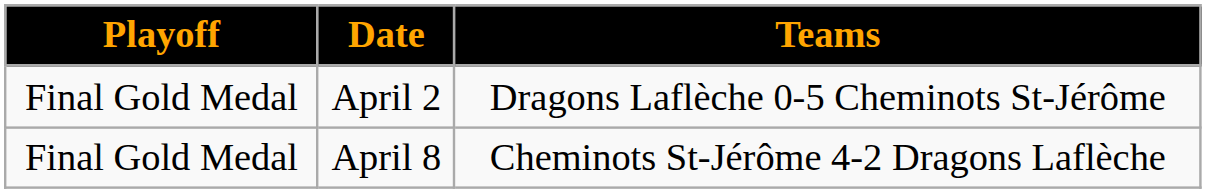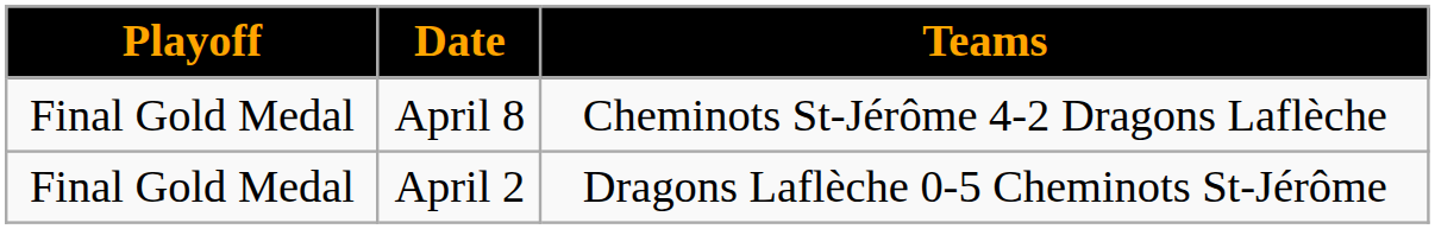rows swapped: April 2 <-> April 8
